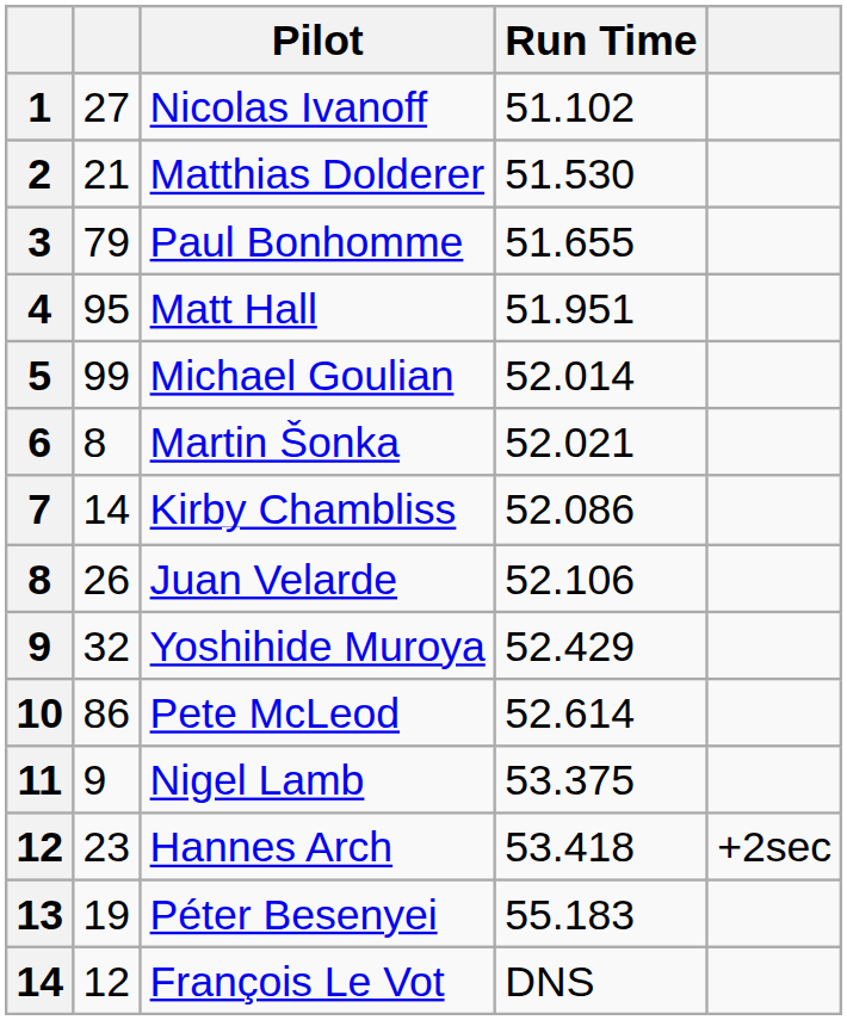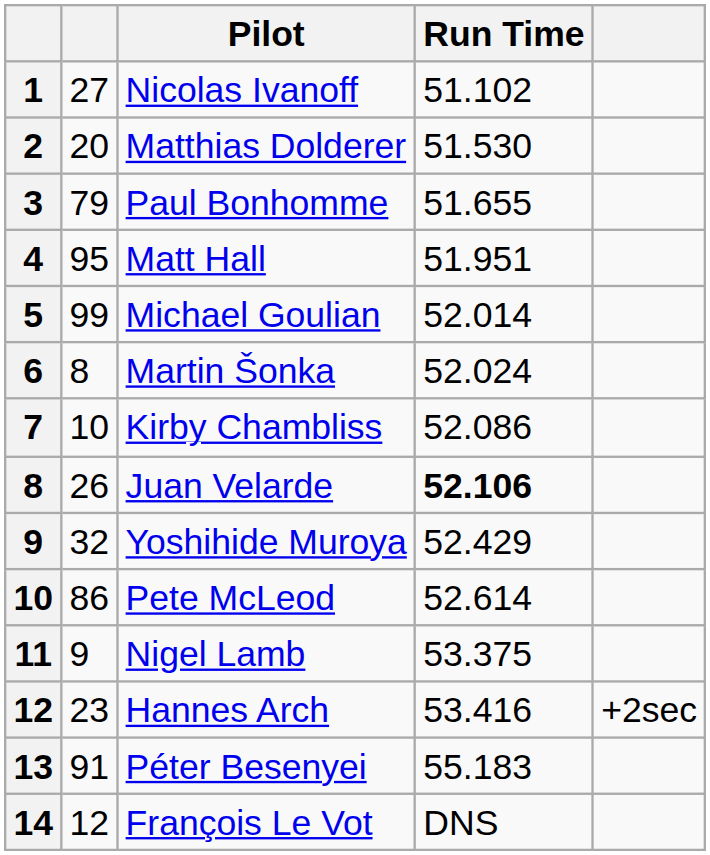Matthias Dolderer | column 2: 21 -> 20
Martin Šonka | Run Time: 52.021 -> 52.024
Kirby Chambliss | column 2: 14 -> 10
Juan Velarde | Run Time: normal -> bold
Hannes Arch | Run Time: 53.418 -> 53.416
Péter Besenyei | column 2: 19 -> 91
